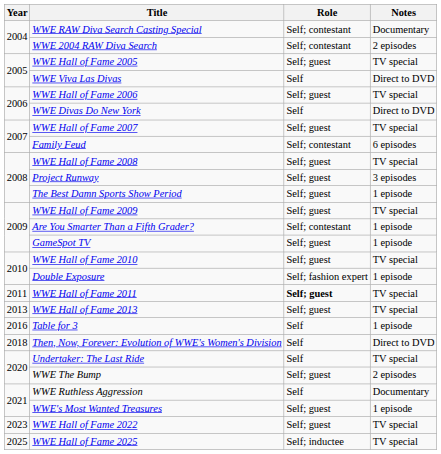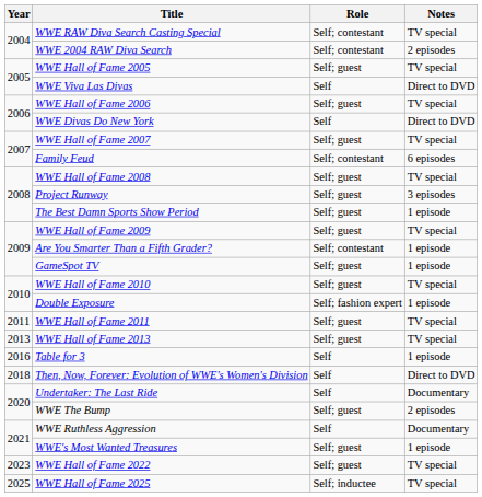WWE RAW Diva Search Casting Special | Notes: Documentary -> TV special
WWE Hall of Fame 2011 | Role: bold -> normal
Undertaker: The Last Ride | Notes: TV special -> Documentary
